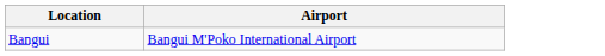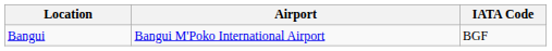+ column: IATA Code | BGF
